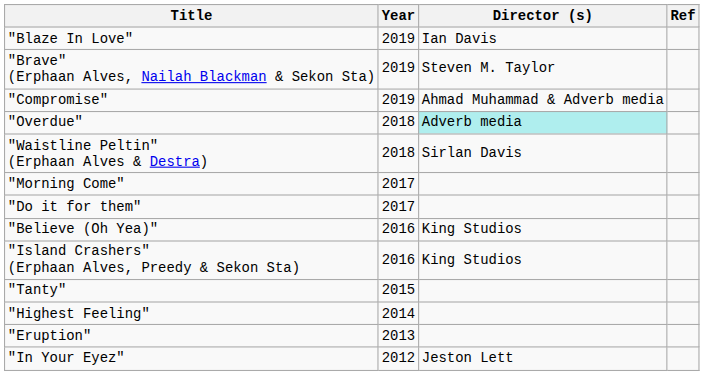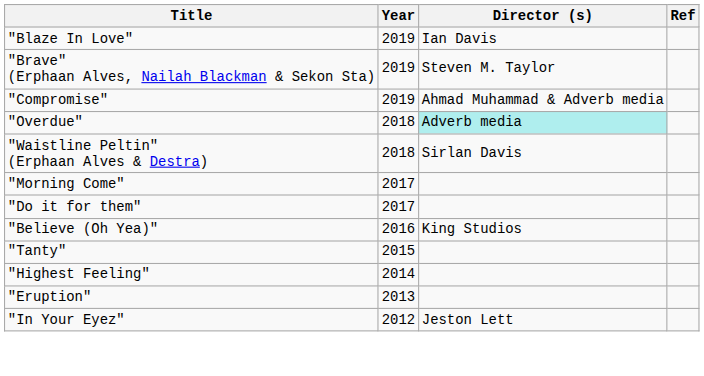- row: "Island Crashers" (Erphaan Alves, Preedy & Sekon Sta) | 2016 | King Studios
